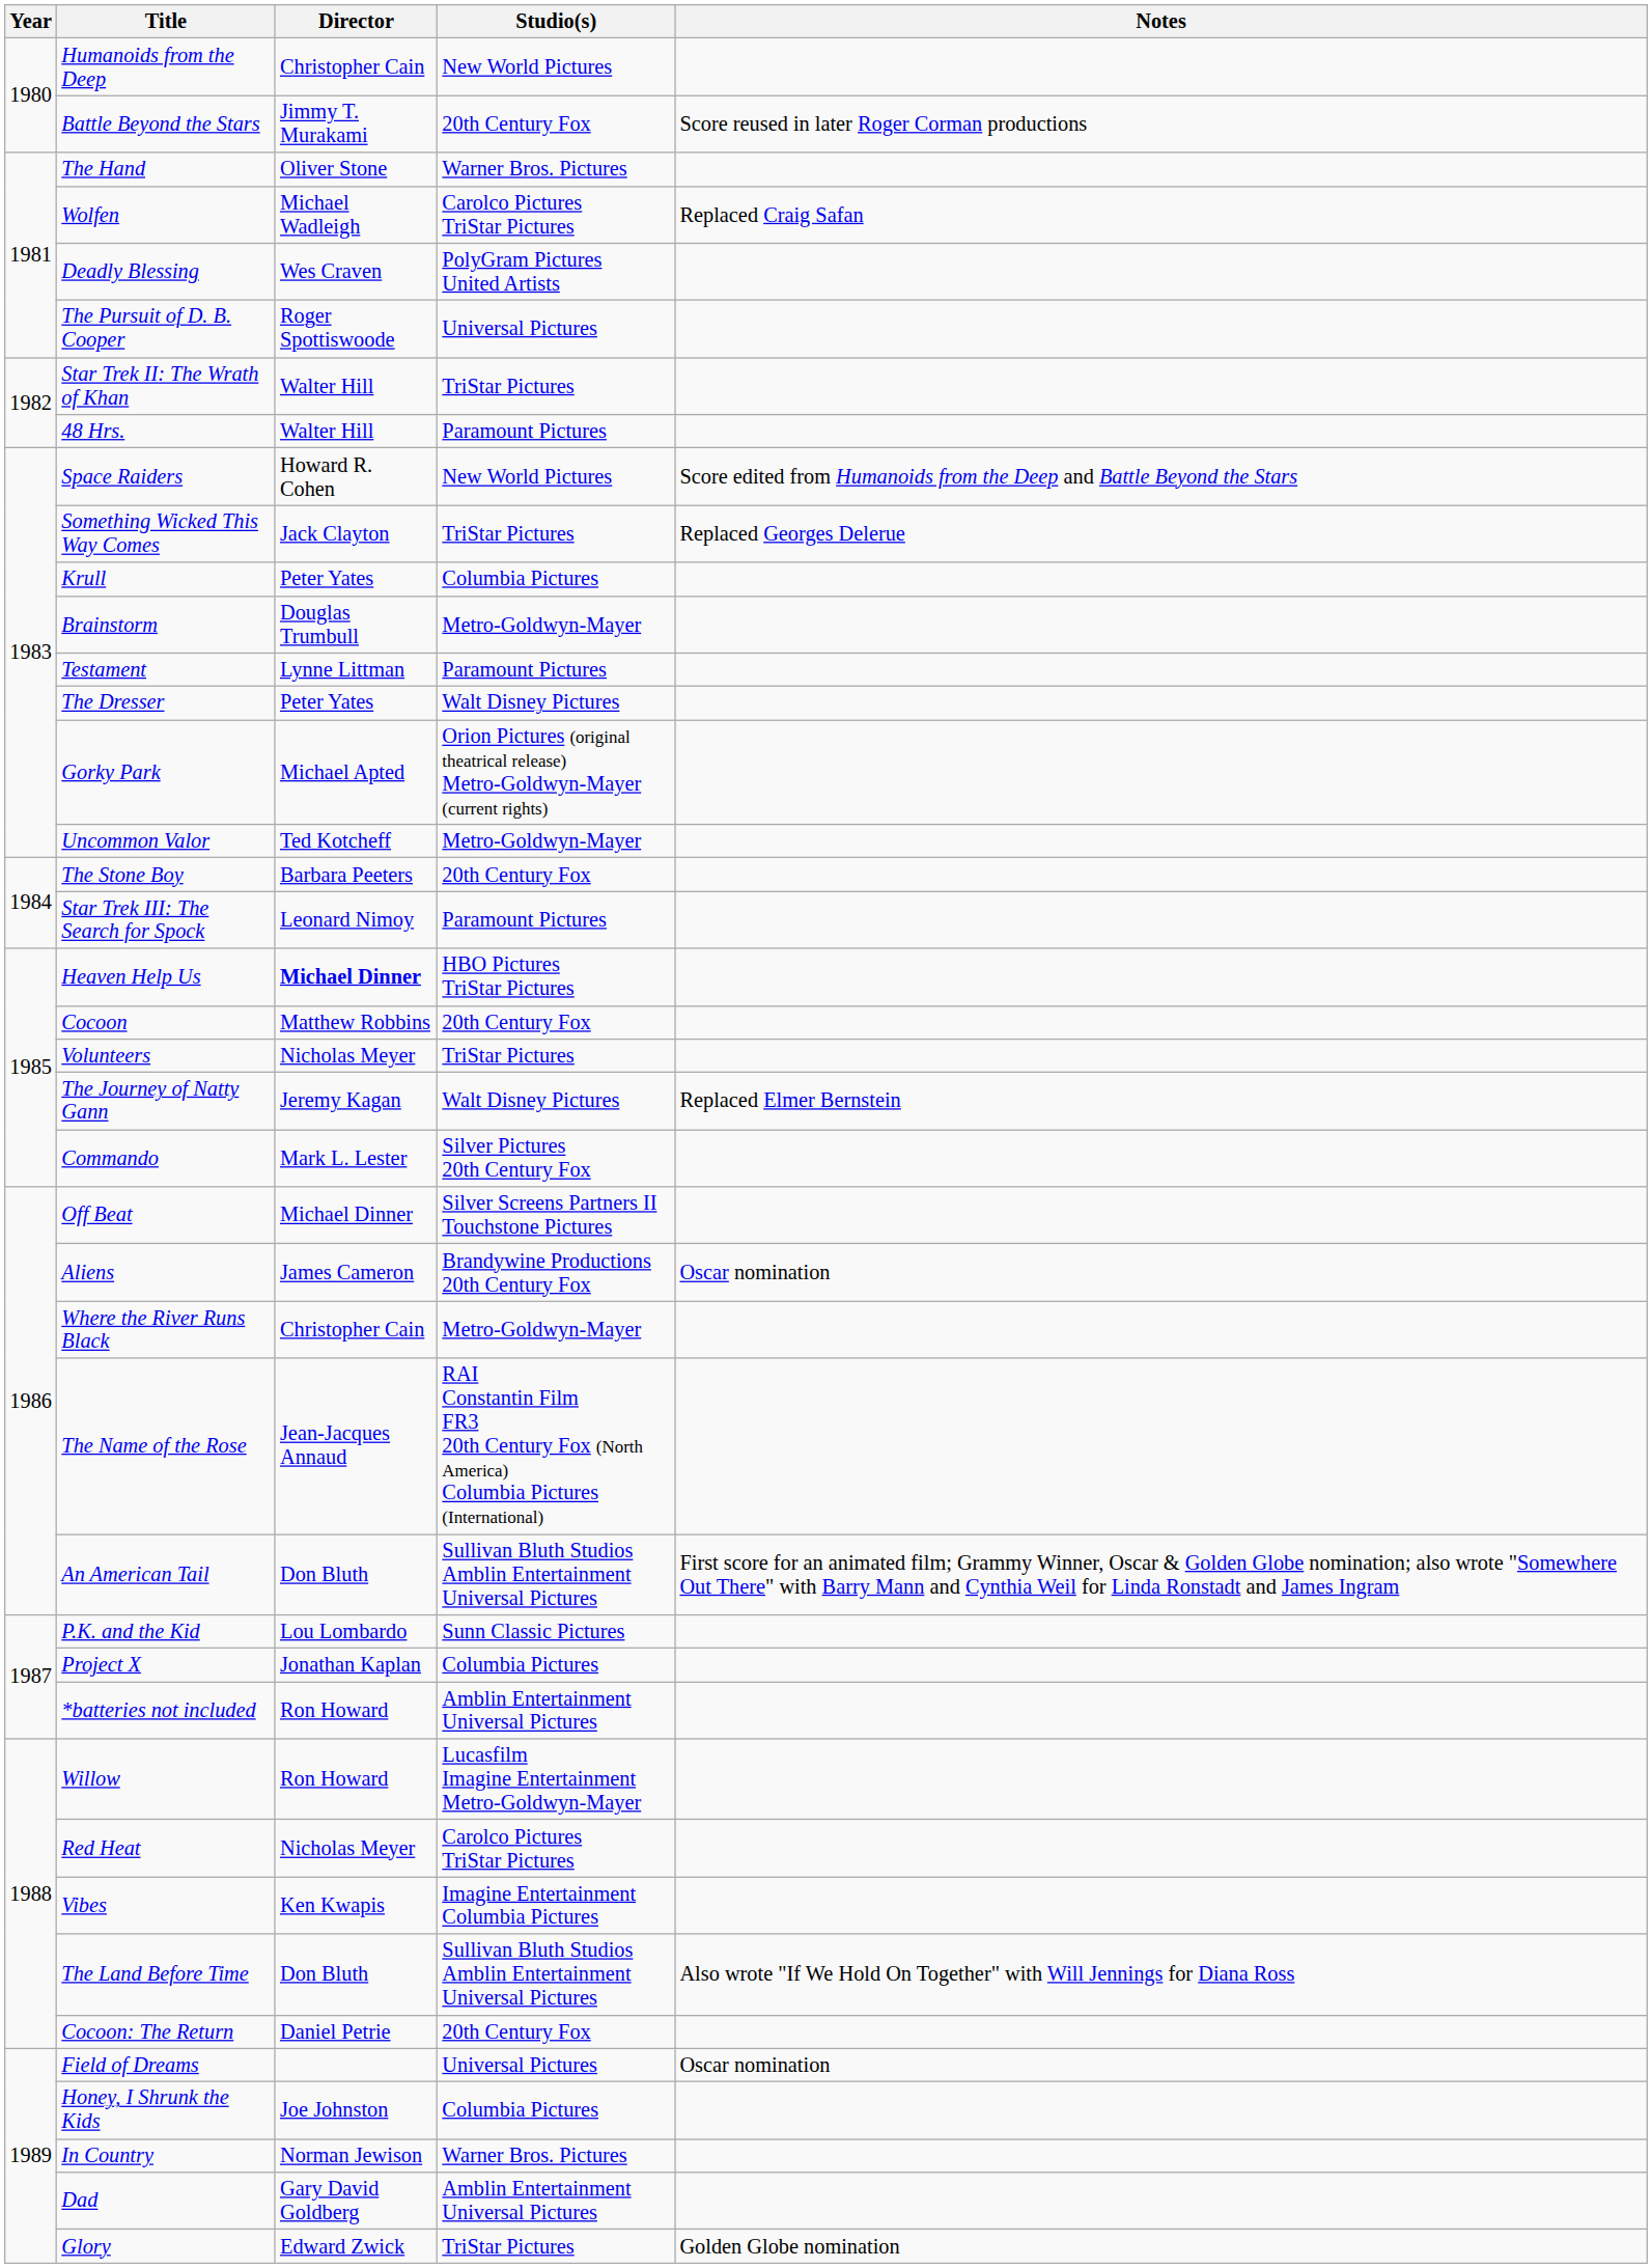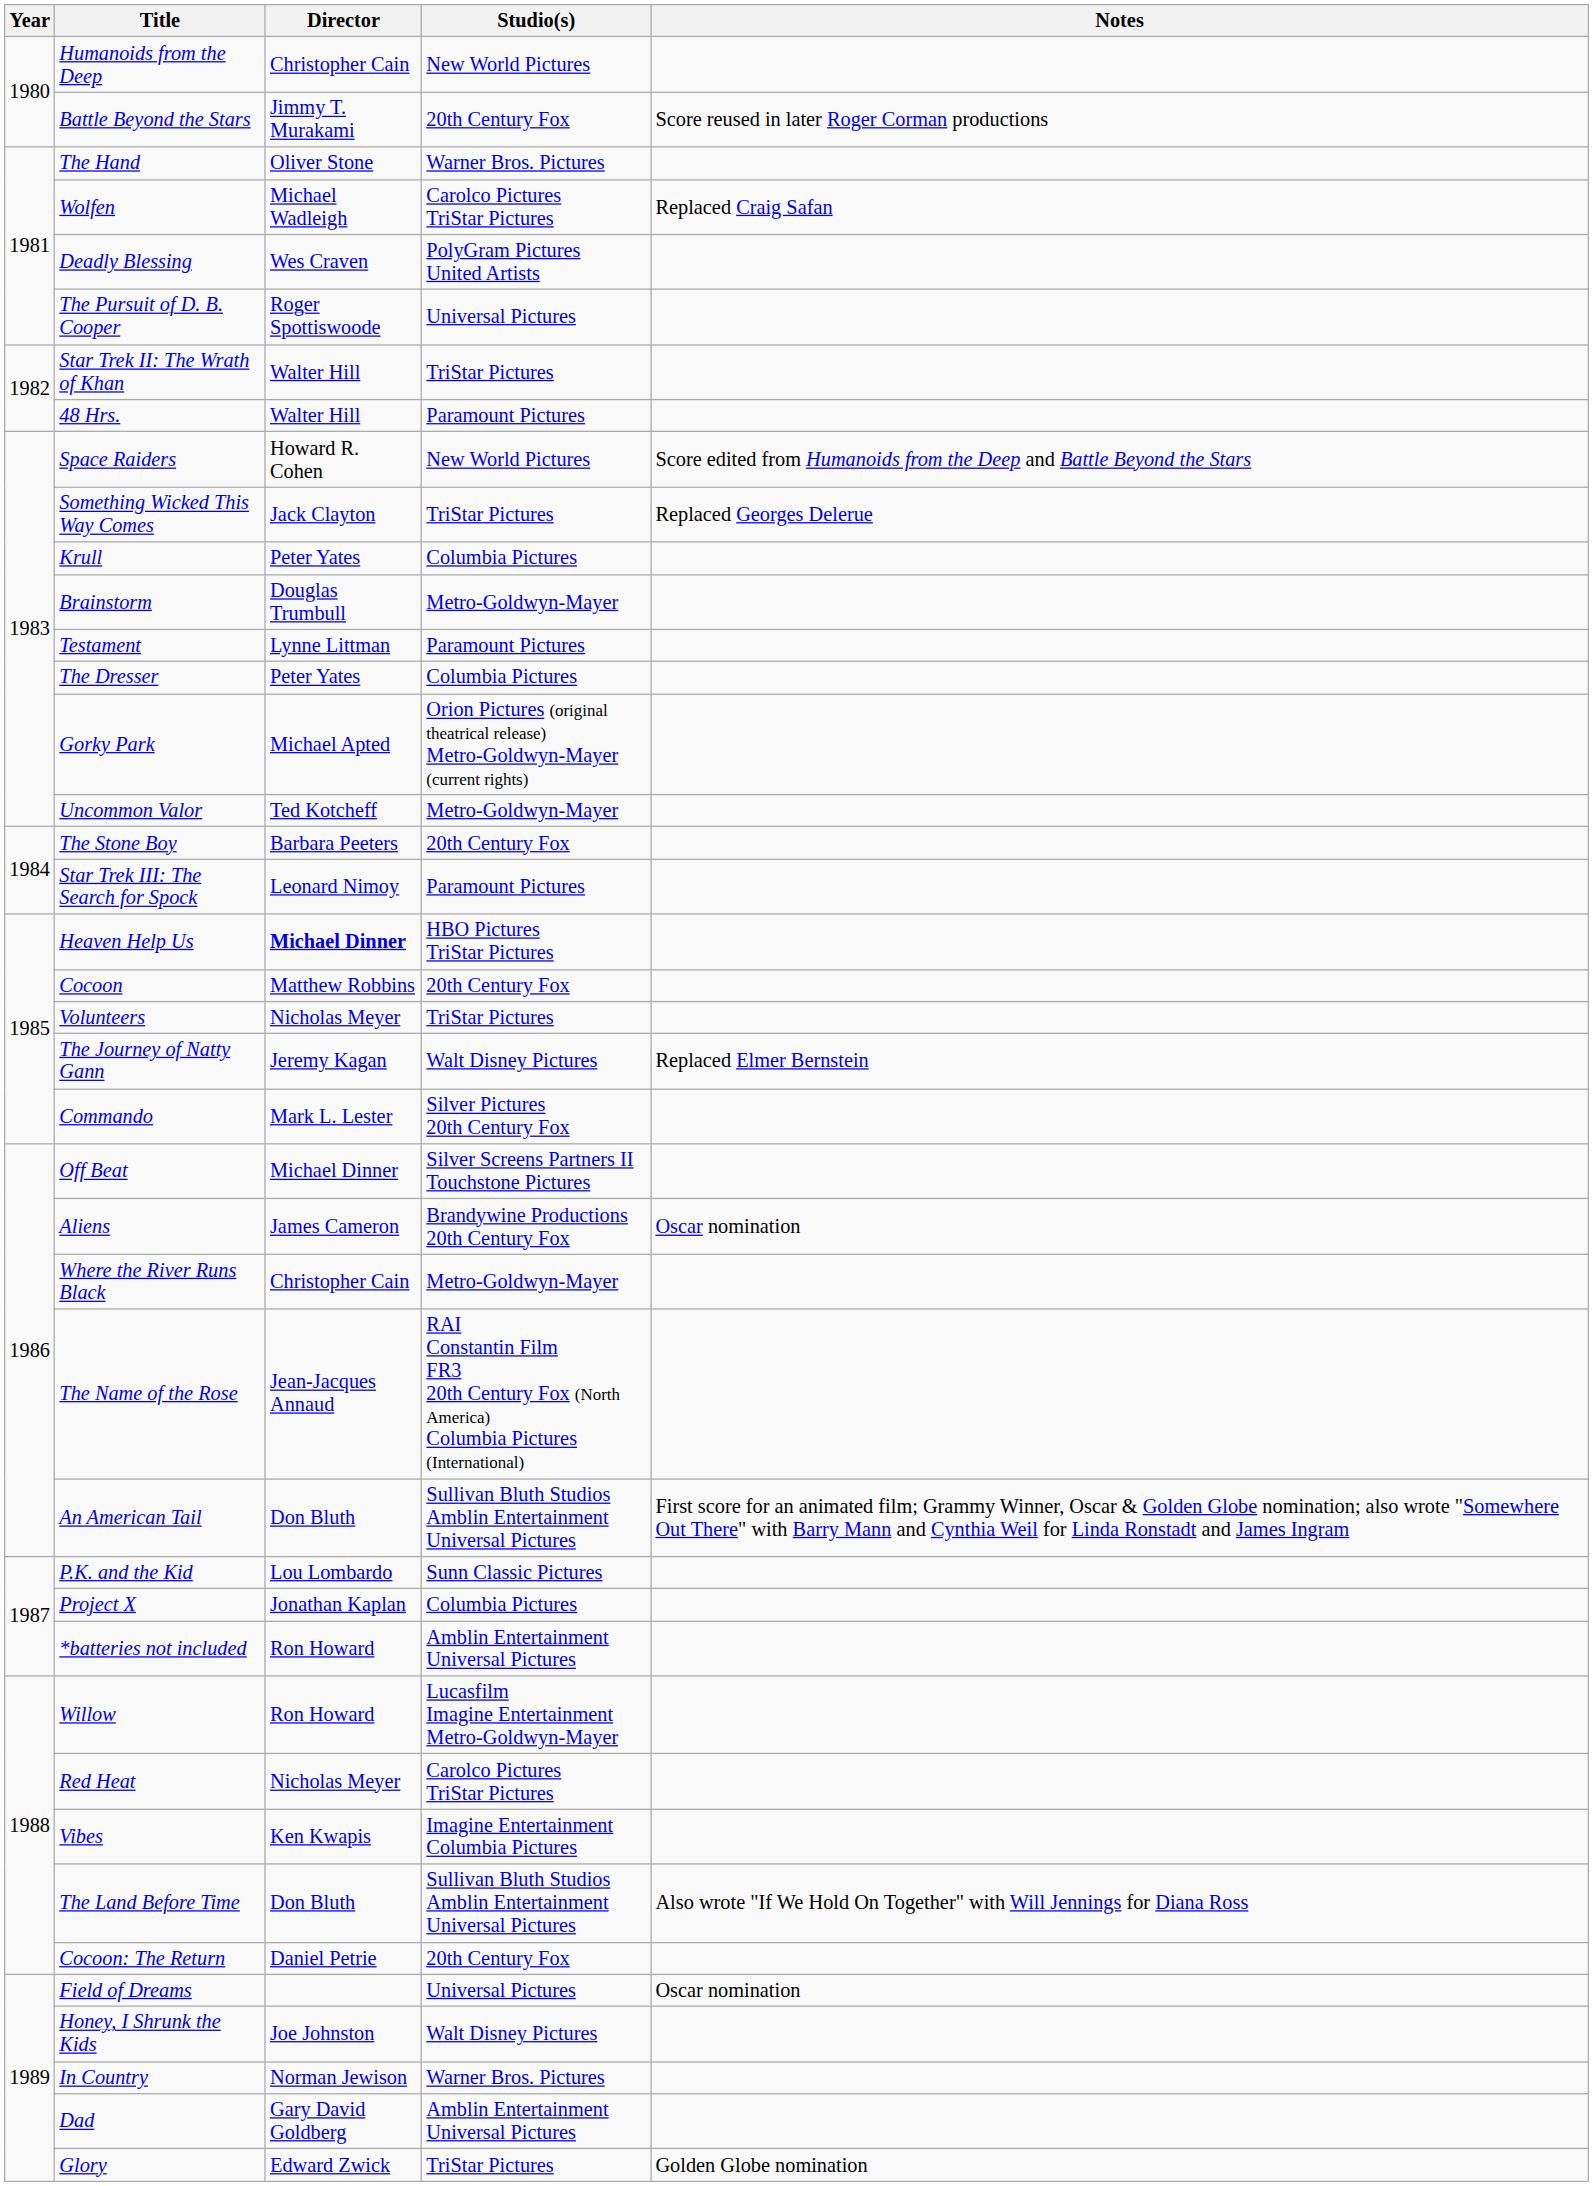The Dresser | Studio(s): Walt Disney Pictures -> Columbia Pictures
Honey, I Shrunk the Kids | Studio(s): Columbia Pictures -> Walt Disney Pictures
